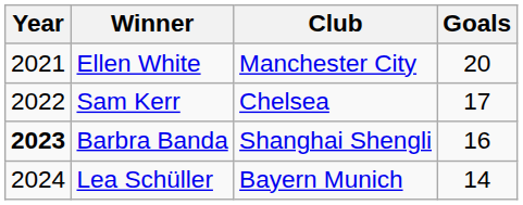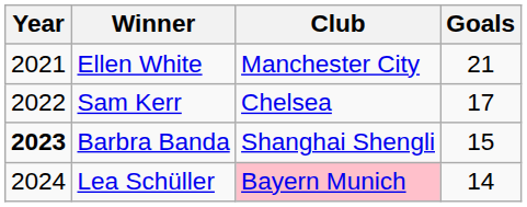Ellen White | Goals: 20 -> 21
Barbra Banda | Goals: 16 -> 15
Lea Schüller | Club: no background -> pink background
